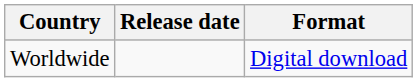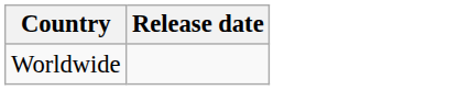- column: Format | Digital download
